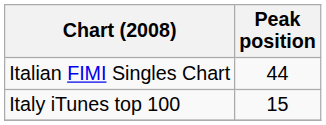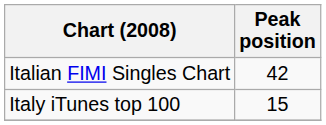Italian FIMI Singles Chart | Peak position: 44 -> 42
